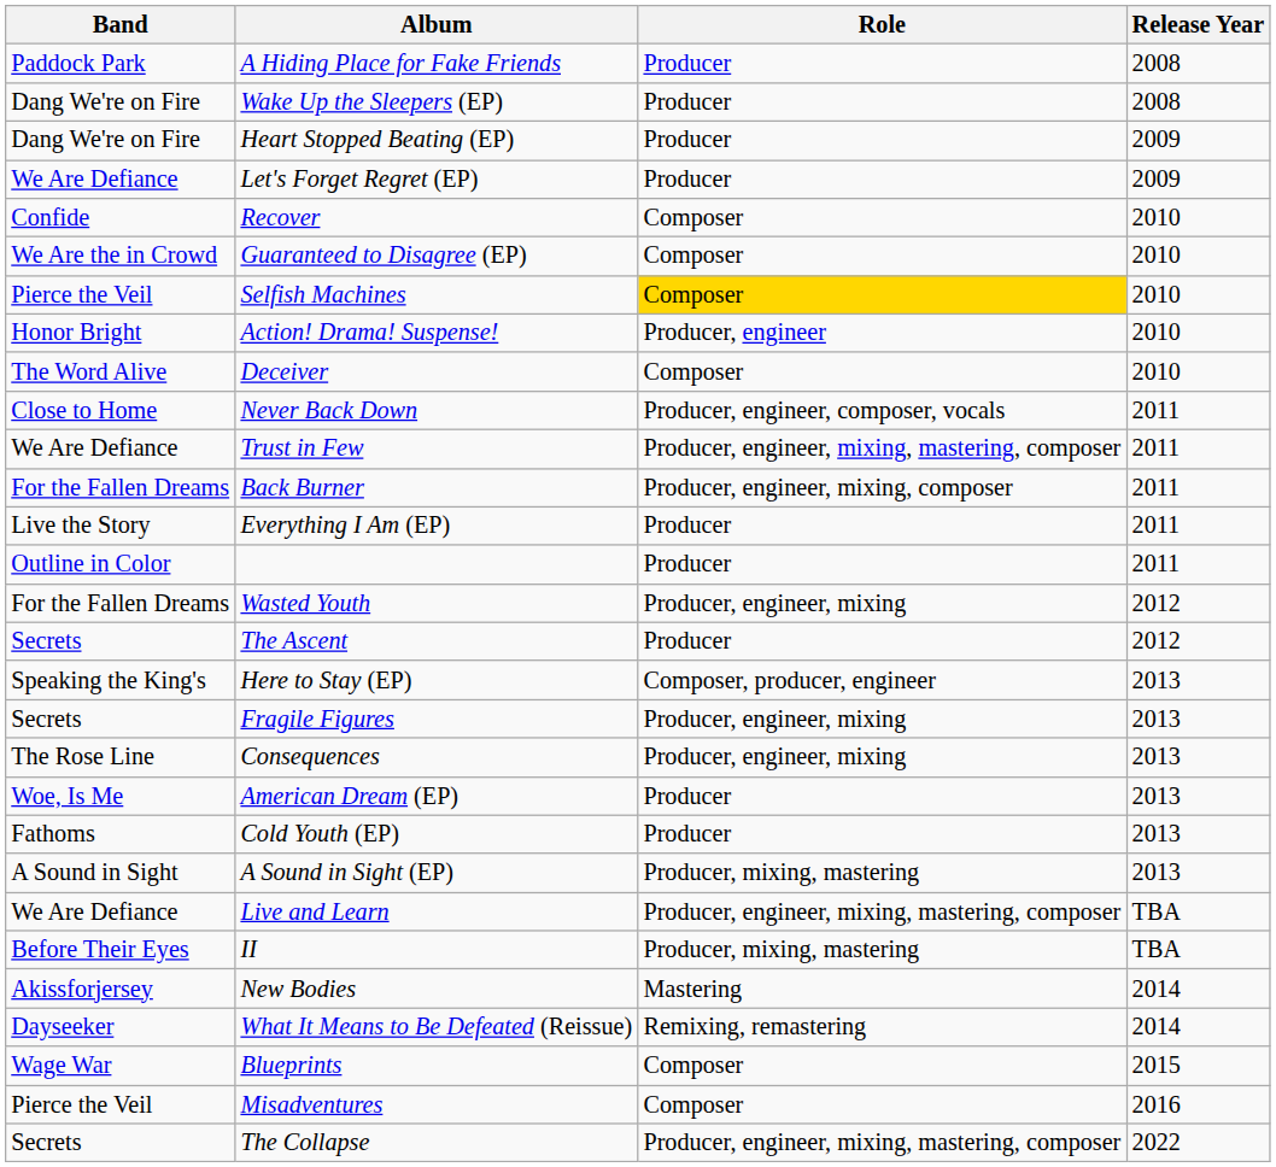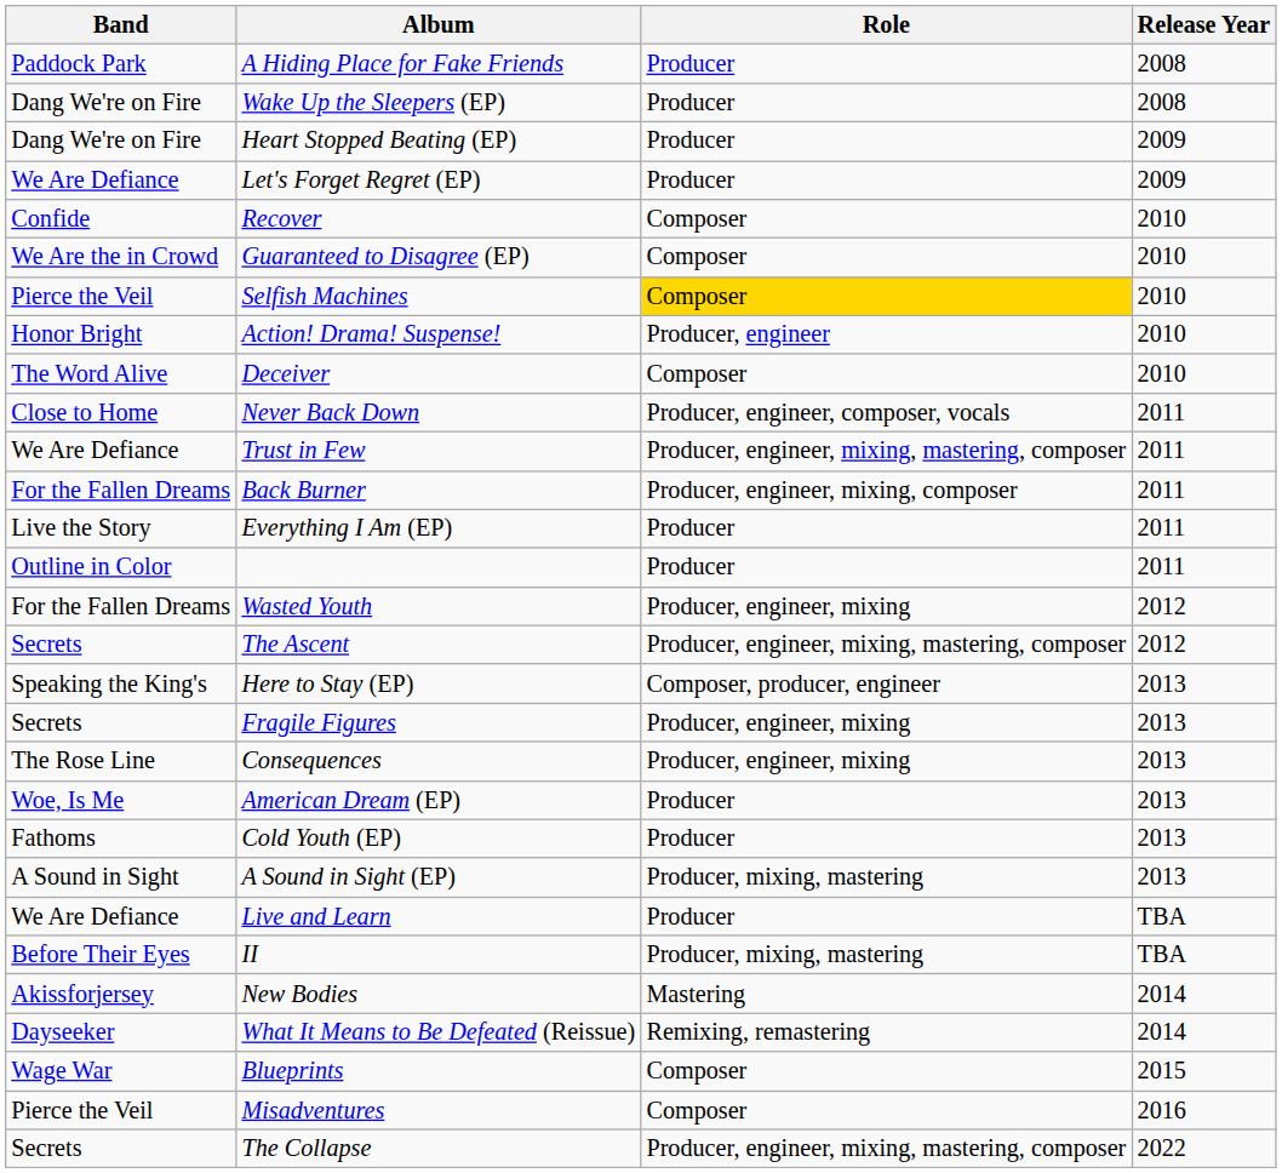The Ascent | Role: Producer -> Producer, engineer, mixing, mastering, composer
Live and Learn | Role: Producer, engineer, mixing, mastering, composer -> Producer
